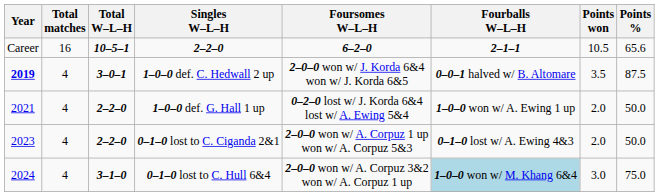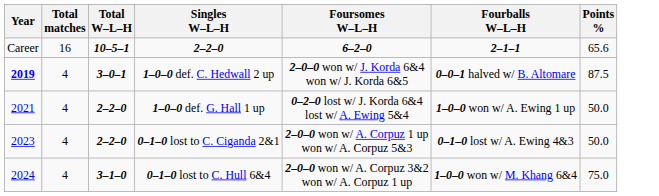- column: Points won | 10.5 | 3.5 | 2.0 | 2.0 | 3.0
0–1–0 lost to C. Hull 6&4 | Fourballs W–L–H: lightblue background -> no background
